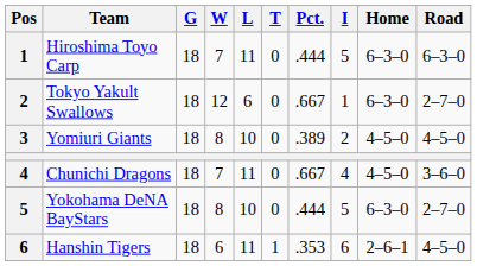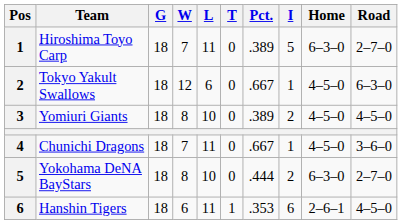Hiroshima Toyo Carp | Pct.: .444 -> .389
Hiroshima Toyo Carp | Road: 6–3–0 -> 2–7–0
Tokyo Yakult Swallows | Home: 6–3–0 -> 4–5–0
Tokyo Yakult Swallows | Road: 2–7–0 -> 6–3–0
Chunichi Dragons | I: 4 -> 1
Yokohama DeNA BayStars | I: 5 -> 2
